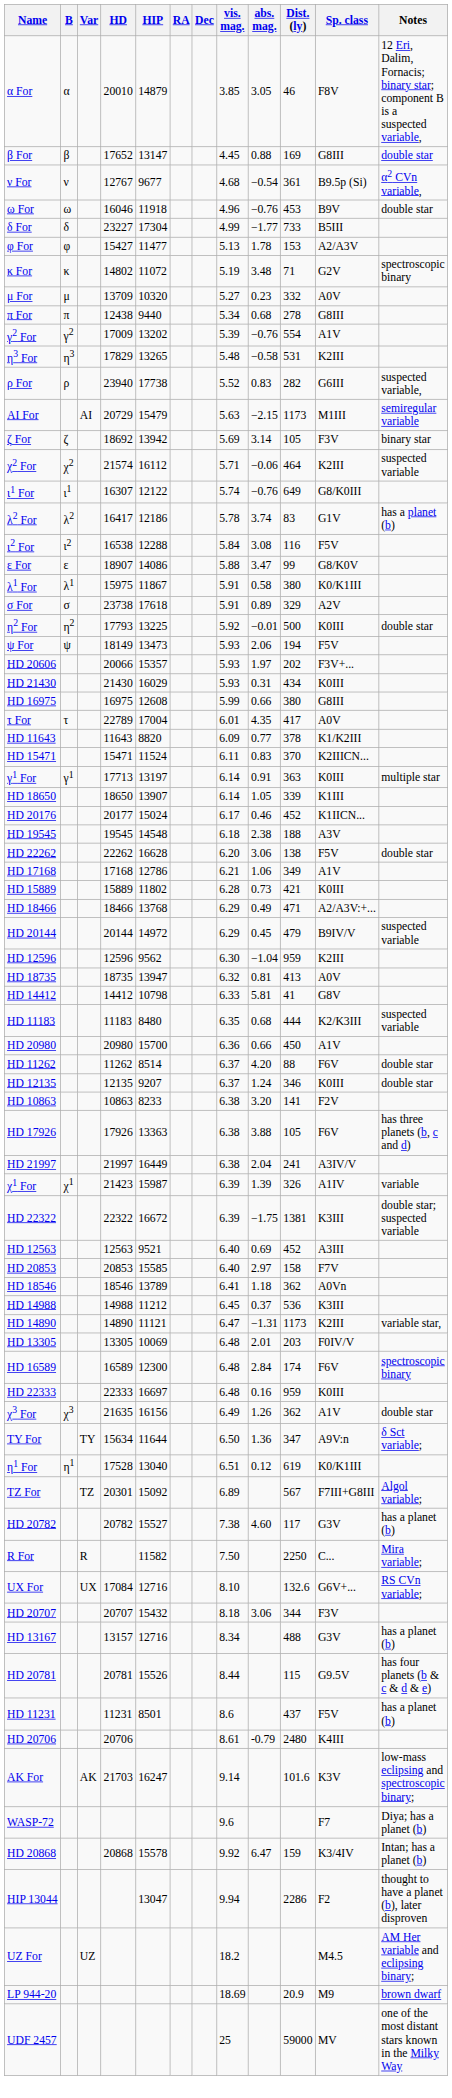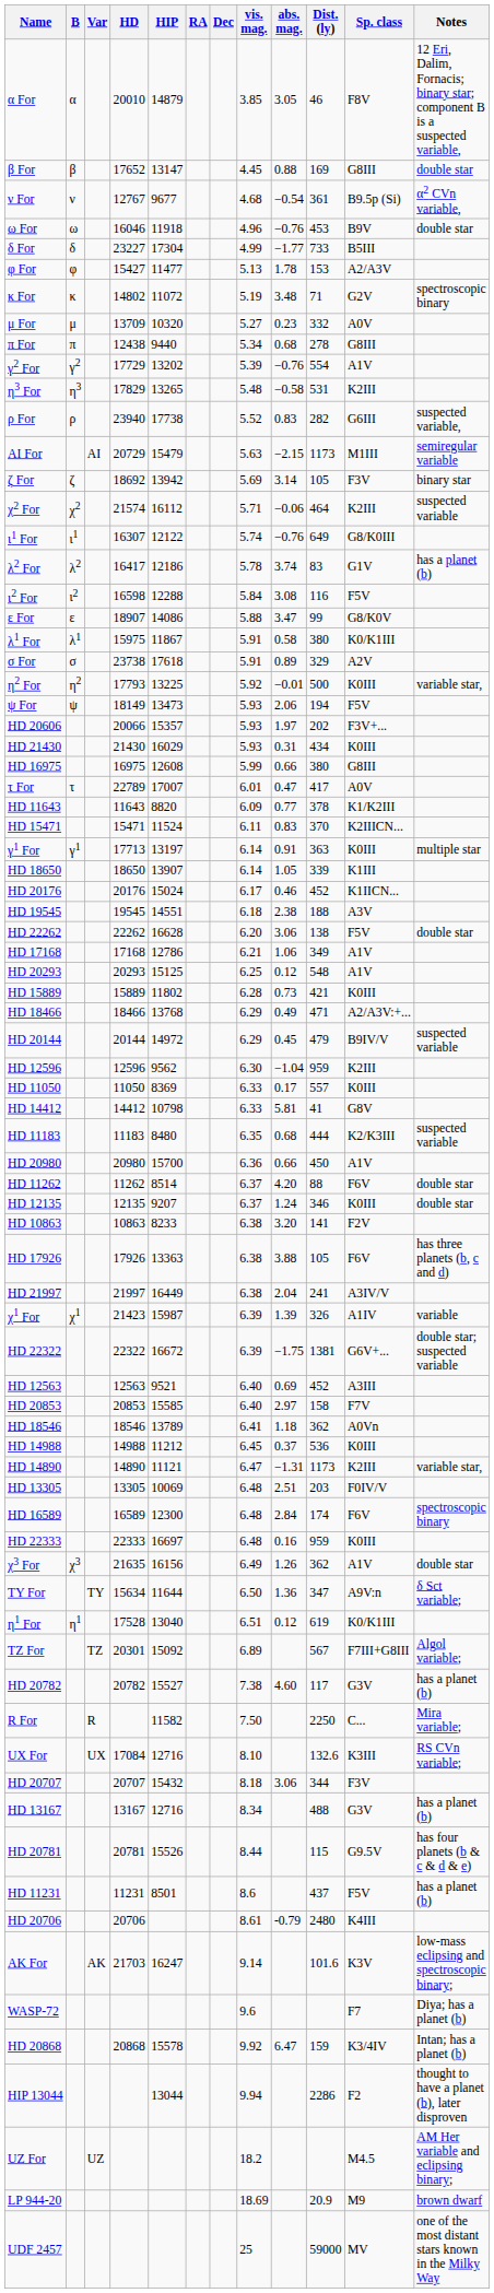γ2 For | HD: 17009 -> 17729
ι2 For | HD: 16538 -> 16598
η2 For | Notes: double star -> variable star,
τ For | HIP: 17004 -> 17007
τ For | abs. mag.: 4.35 -> 0.47
HD 20176 | HD: 20177 -> 20176
HD 19545 | HIP: 14548 -> 14551
+ row: HD 20293 | 20293 | 15125 | 6.25 | 0.12 | 548 | A1V
- row: HD 18735 | 18735 | 13947 | 6.32 | 0.81 | 413 | A0V
+ row: HD 11050 | 11050 | 8369 | 6.33 | 0.17 | 557 | K0III
HD 22322 | Sp. class: K3III -> G6V+...
HD 14988 | Sp. class: K3III -> K0III
HD 13305 | abs. mag.: 2.01 -> 2.51
UX For | Sp. class: G6V+... -> K3III
HD 13167 | HD: 13157 -> 13167
HIP 13044 | HIP: 13047 -> 13044
